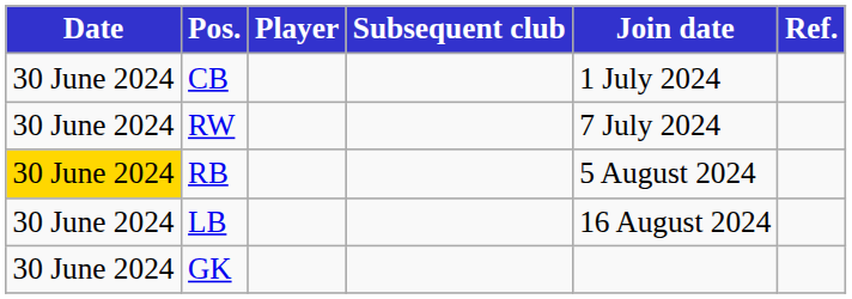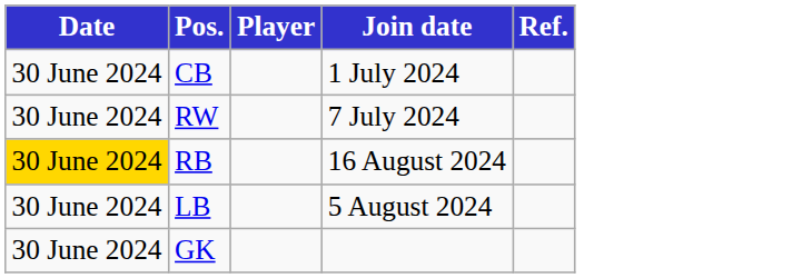- column: Subsequent club
RB | Join date: 5 August 2024 -> 16 August 2024
LB | Join date: 16 August 2024 -> 5 August 2024
